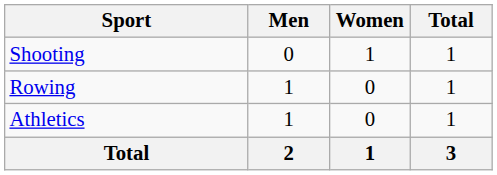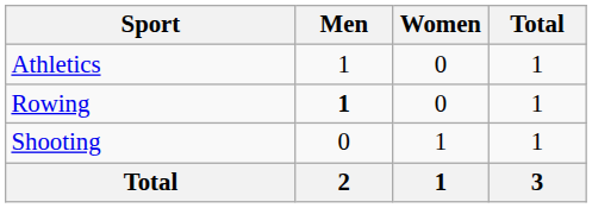rows swapped: Athletics <-> Shooting
Rowing | Men: normal -> bold
